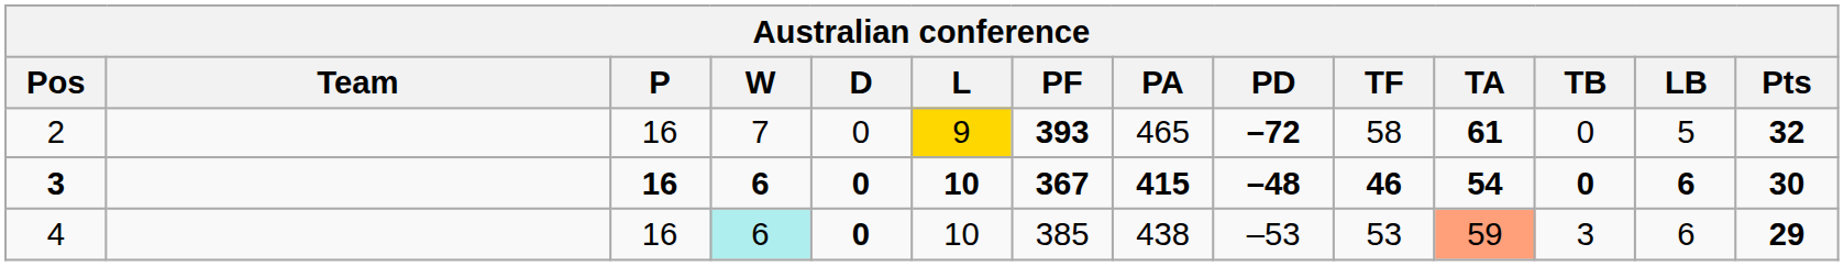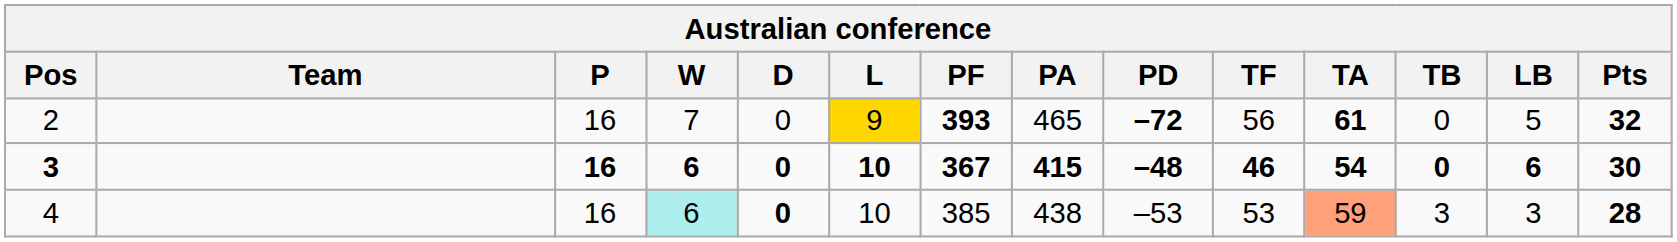2 | TF: 58 -> 56
4 | LB: 6 -> 3
4 | Pts: 29 -> 28
